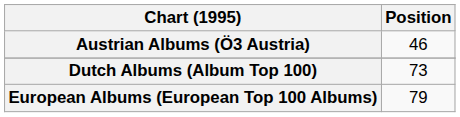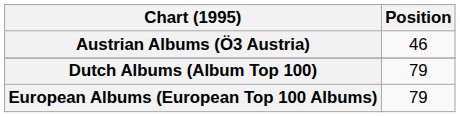Dutch Albums (Album Top 100) | Position: 73 -> 79
